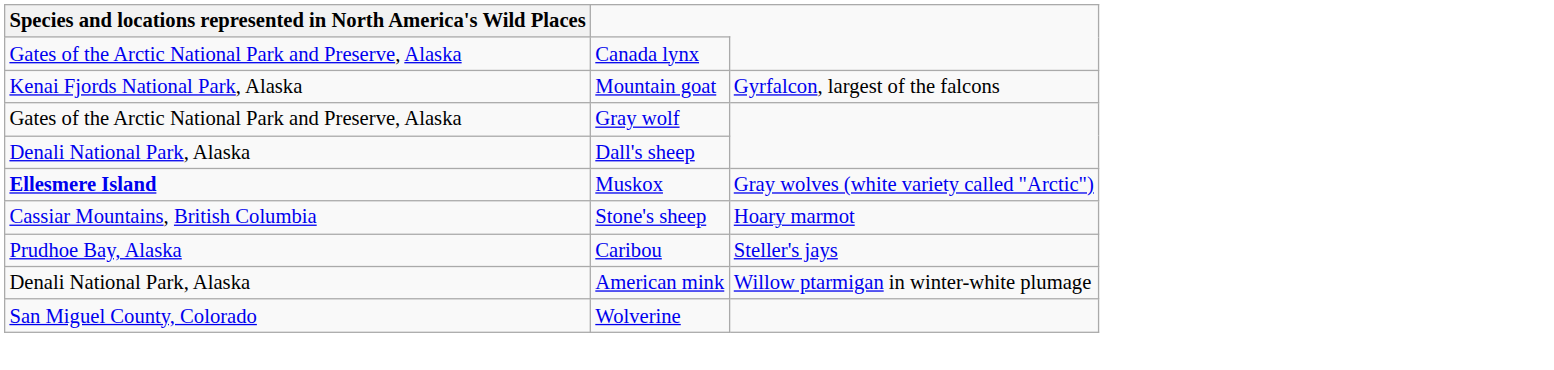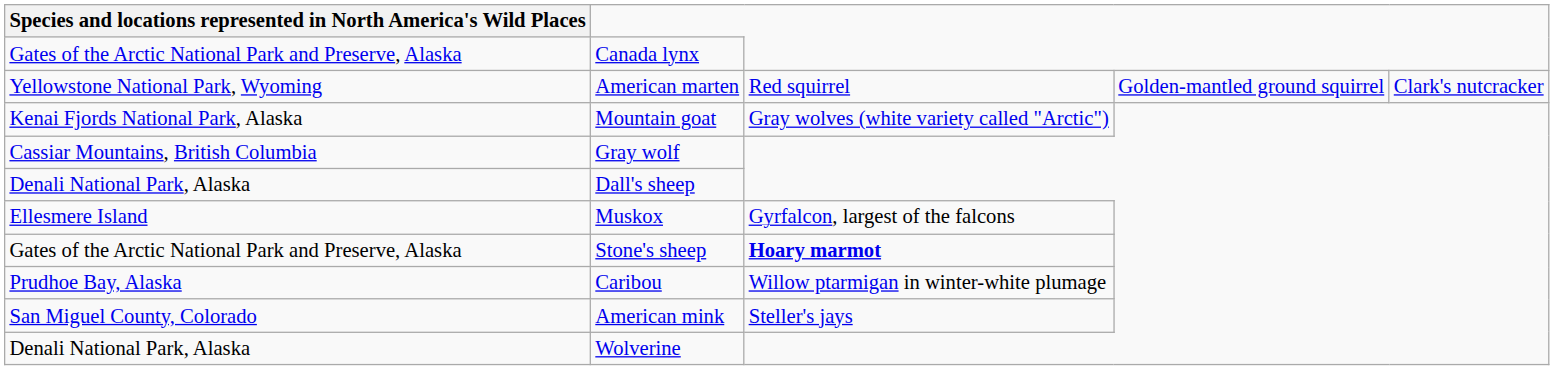+ row: Yellowstone National Park, Wyoming | American marten | Red squirrel | Golden-mantled ground squirrel | Clark's nutcracker
Mountain goat | column 3: Gyrfalcon, largest of the falcons -> Gray wolves (white variety called "Arctic")
Gray wolf | column 1: Gates of the Arctic National Park and Preserve, Alaska -> Cassiar Mountains, British Columbia
Muskox | column 1: bold -> normal
Muskox | column 3: Gray wolves (white variety called "Arctic") -> Gyrfalcon, largest of the falcons
Stone's sheep | column 1: Cassiar Mountains, British Columbia -> Gates of the Arctic National Park and Preserve, Alaska
Stone's sheep | column 3: normal -> bold
Caribou | column 3: Steller's jays -> Willow ptarmigan in winter-white plumage
American mink | column 1: Denali National Park, Alaska -> San Miguel County, Colorado
American mink | column 3: Willow ptarmigan in winter-white plumage -> Steller's jays
Wolverine | column 1: San Miguel County, Colorado -> Denali National Park, Alaska
